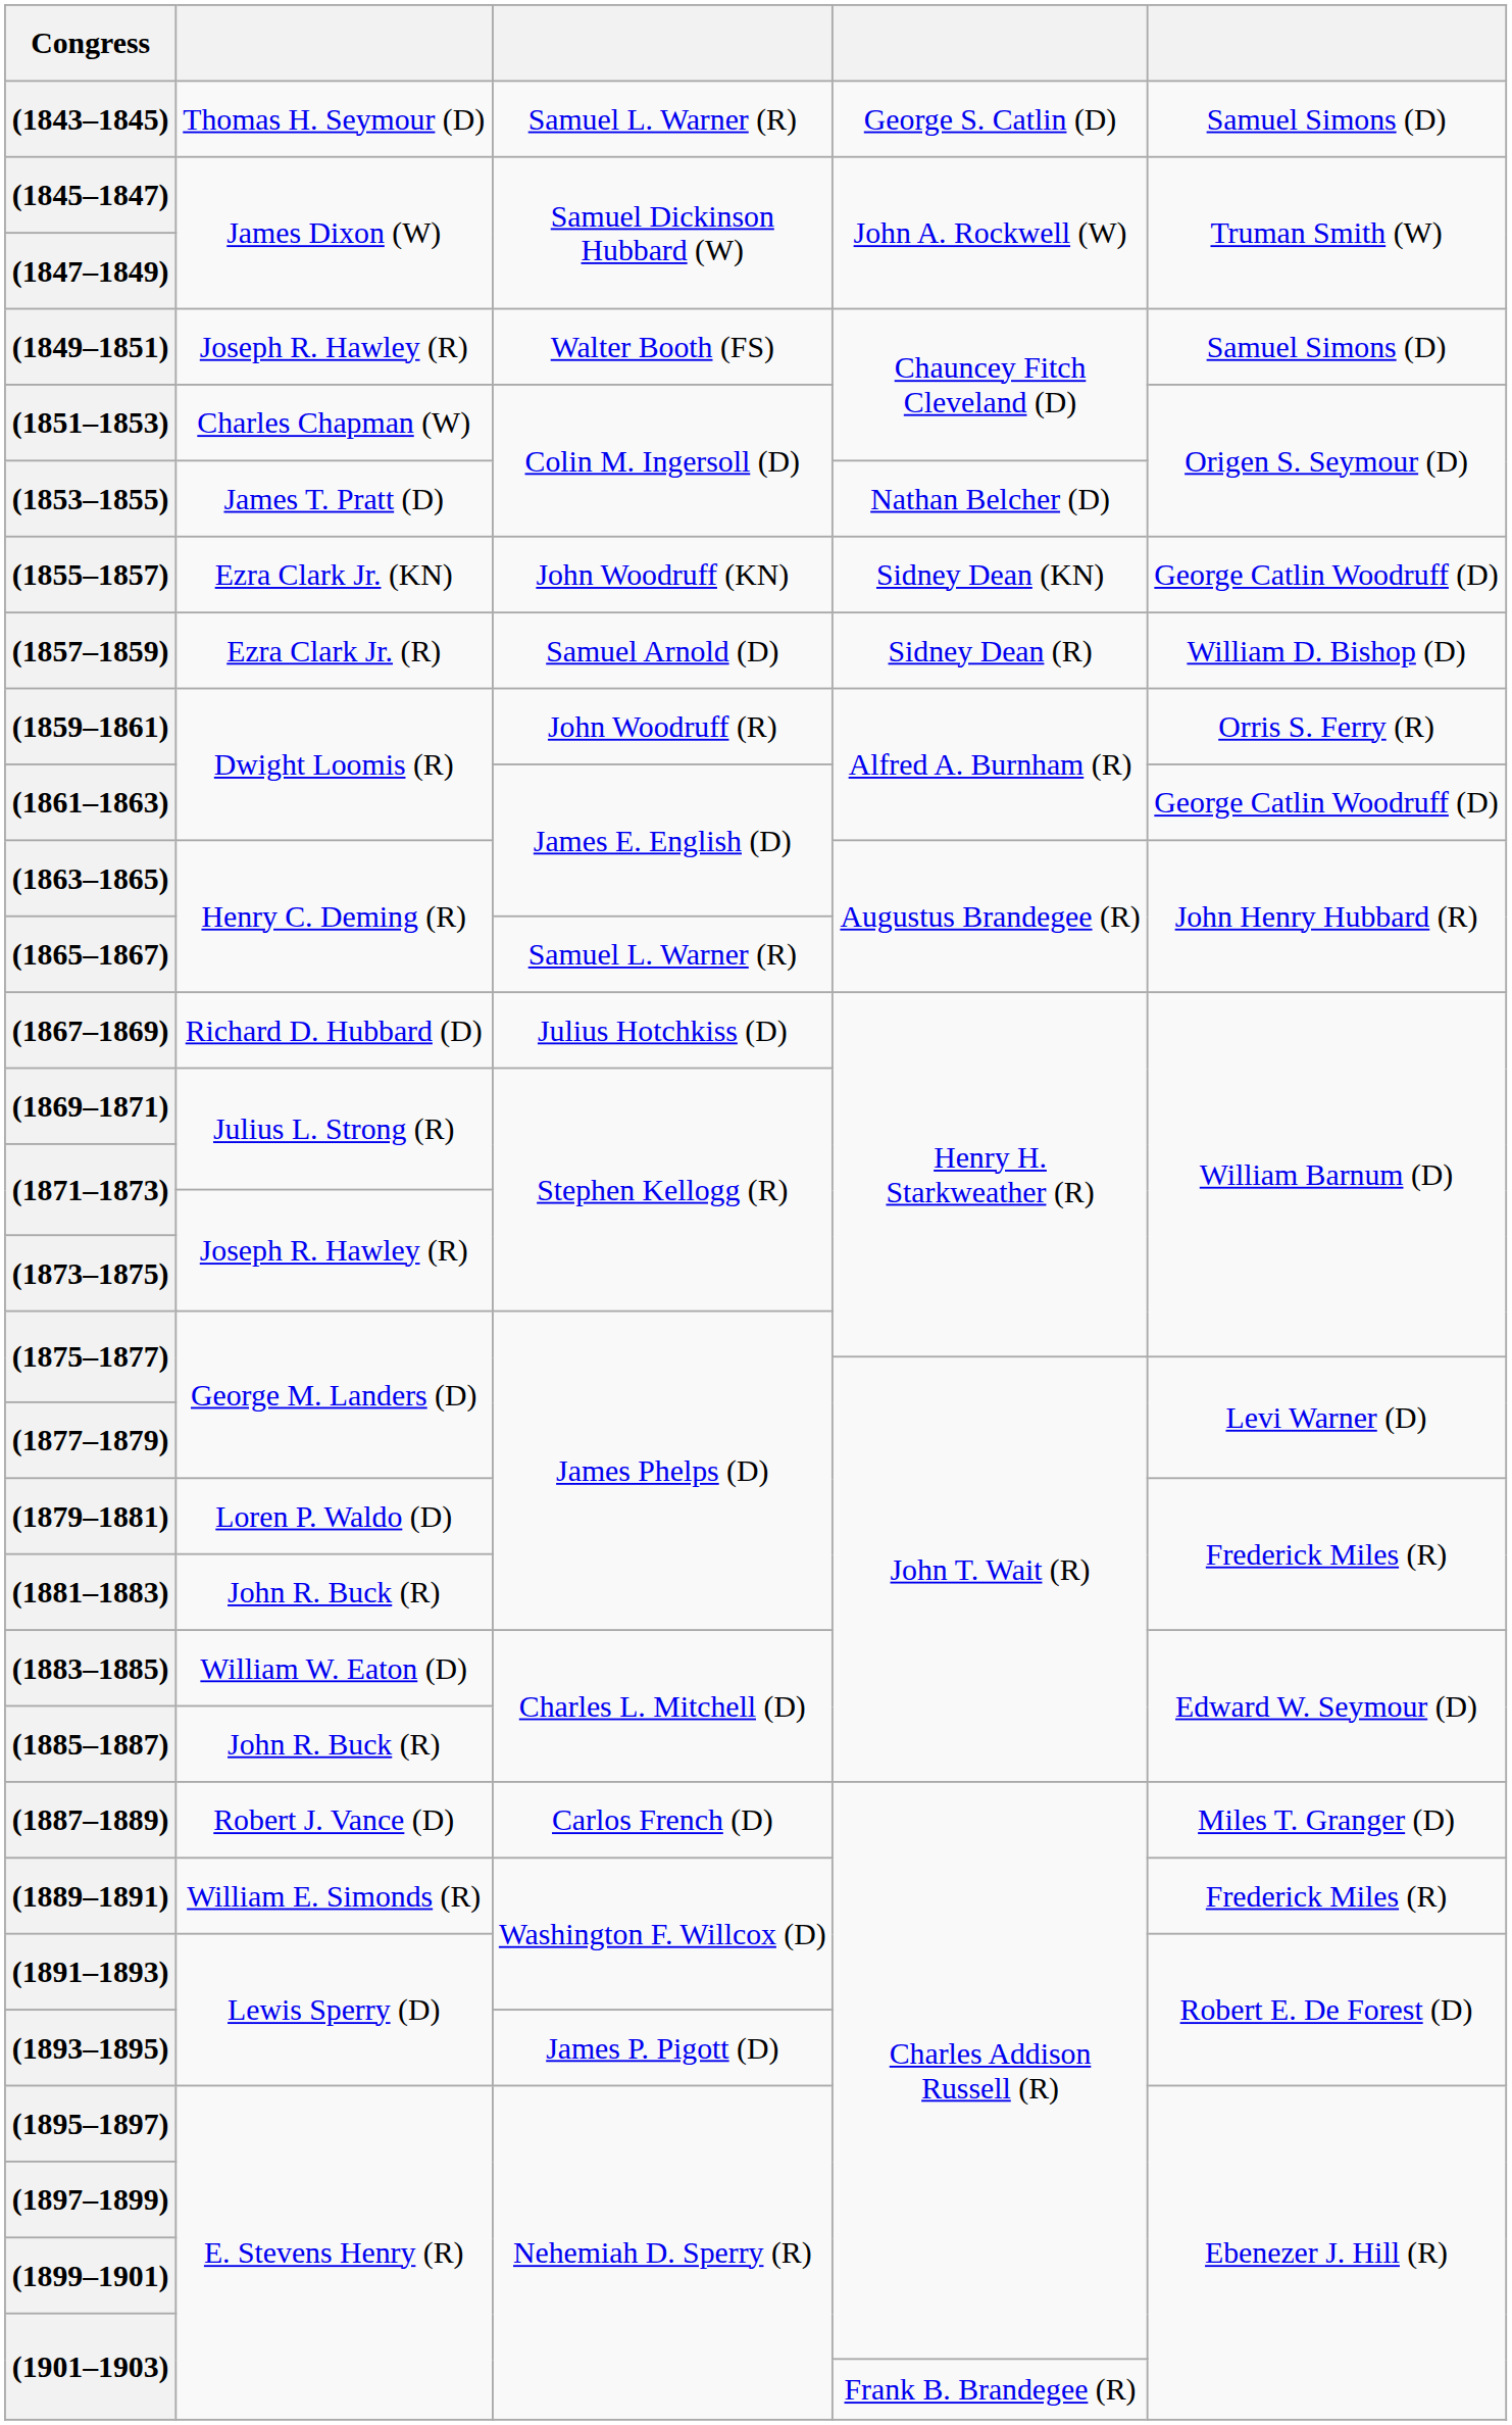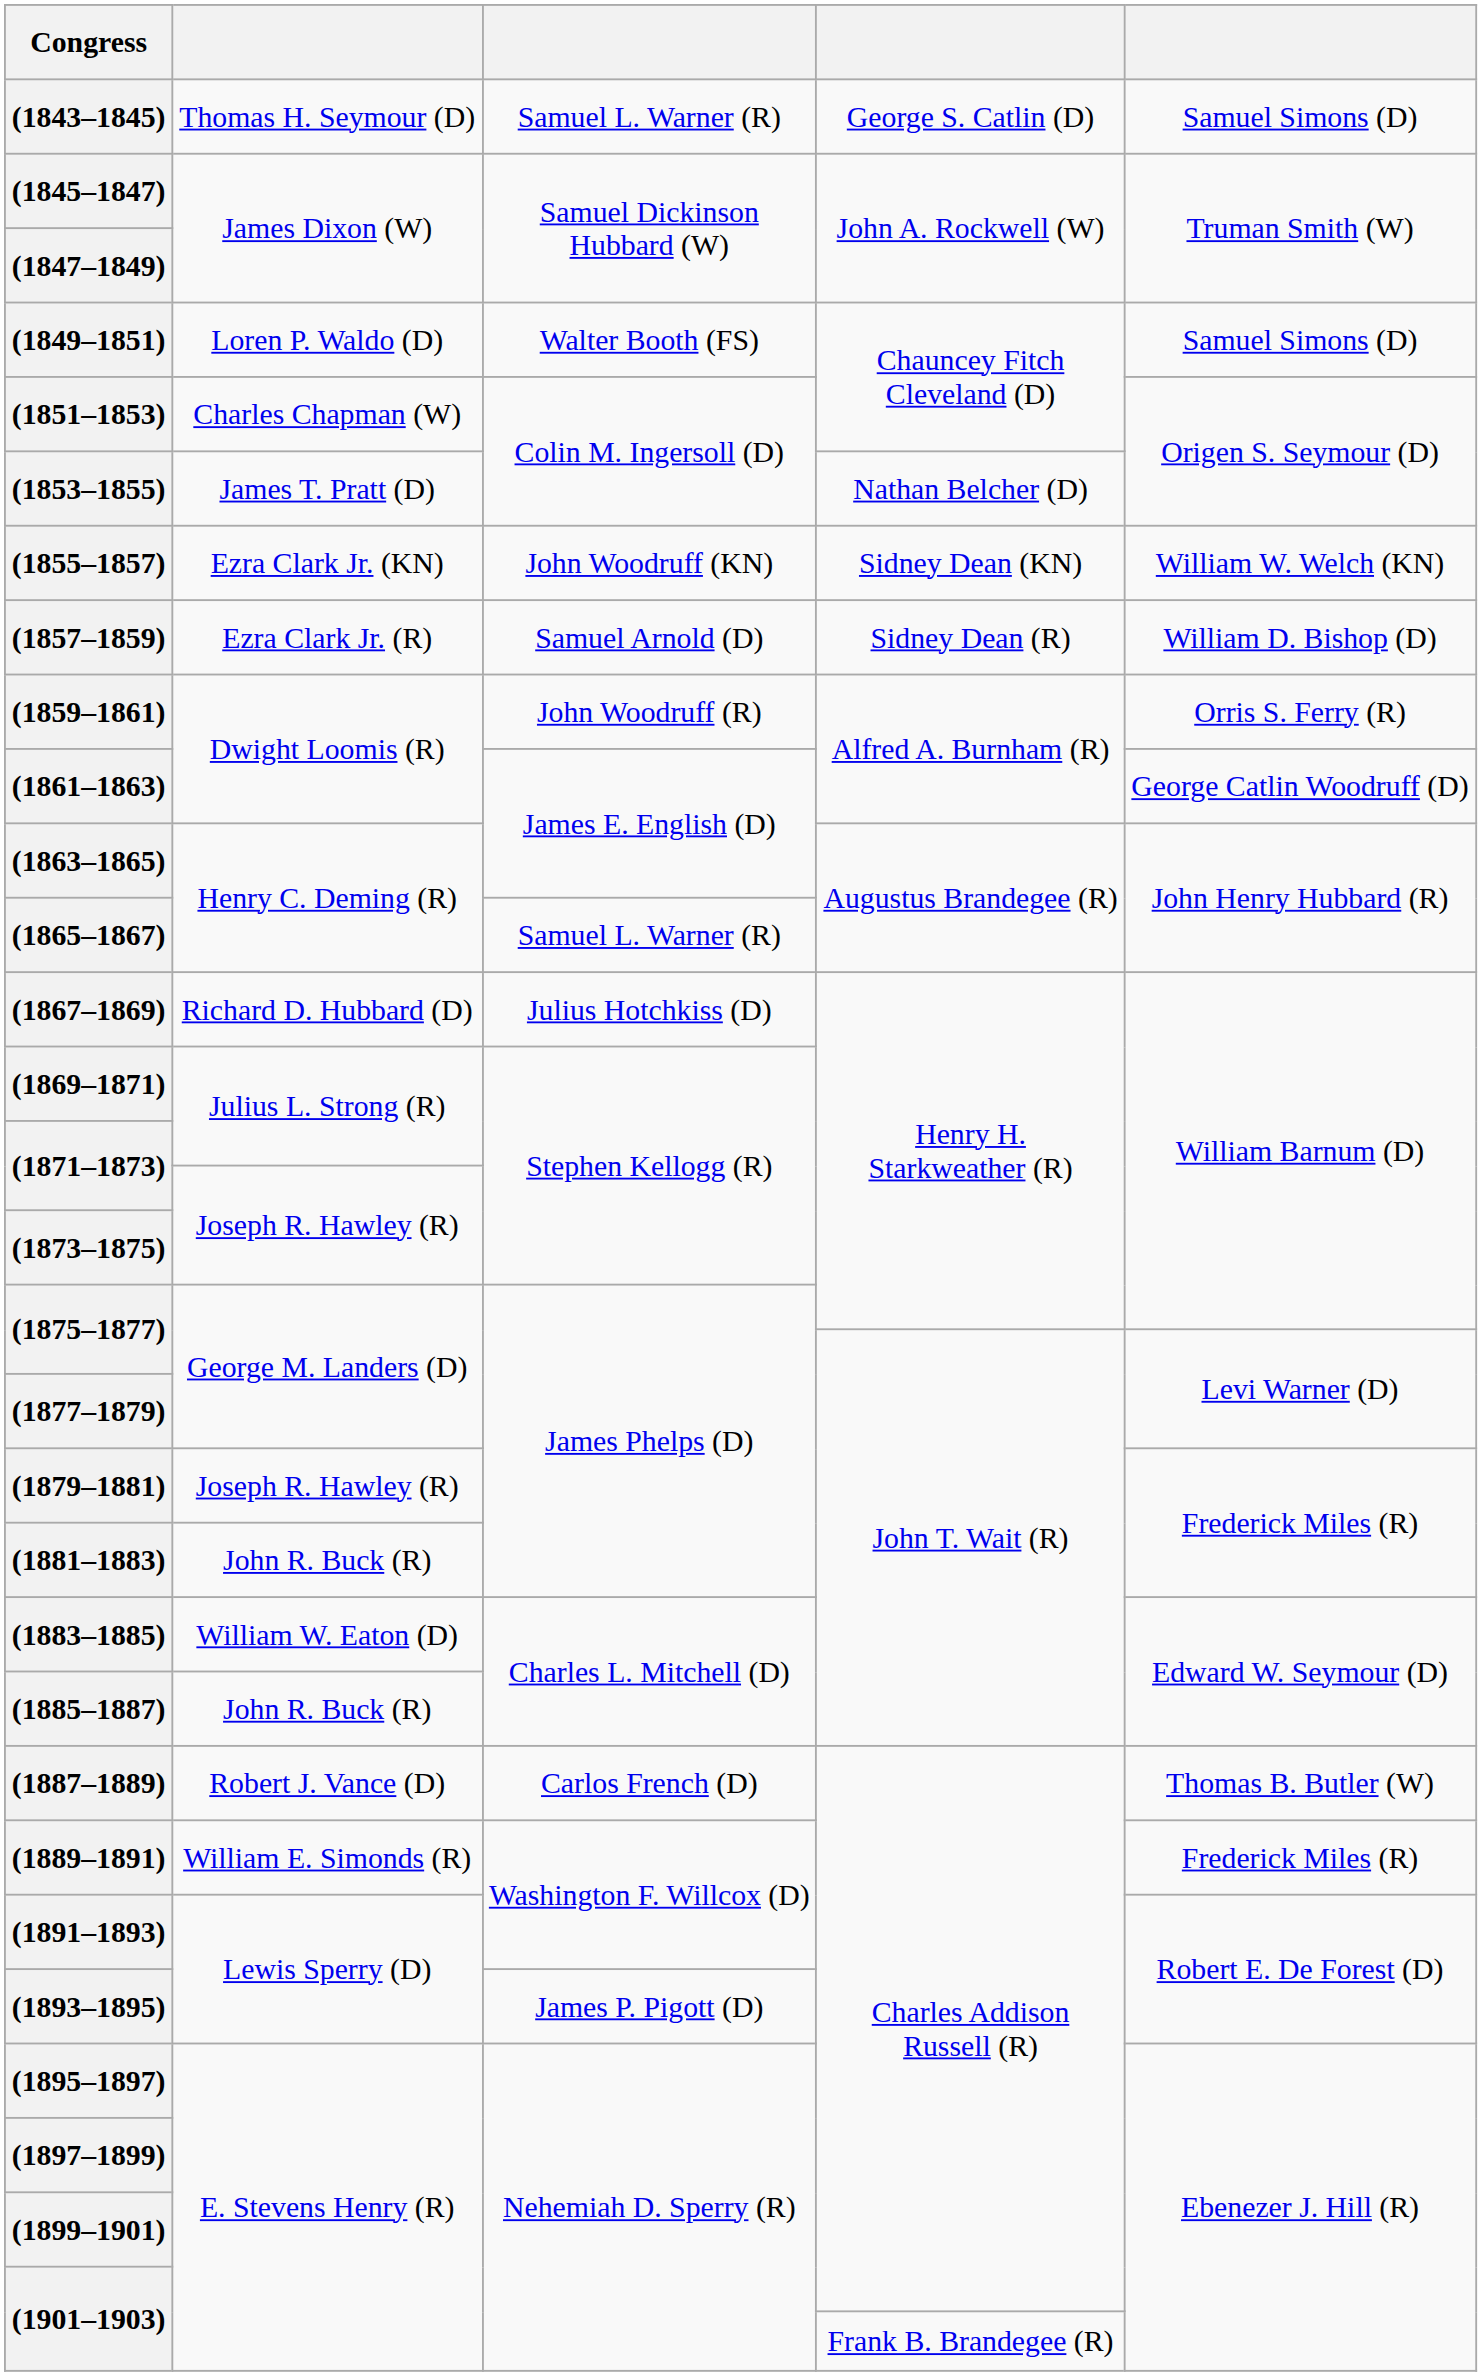(1849–1851) | column 2: Joseph R. Hawley (R) -> Loren P. Waldo (D)
(1855–1857) | column 5: George Catlin Woodruff (D) -> William W. Welch (KN)
(1879–1881) | column 2: Loren P. Waldo (D) -> Joseph R. Hawley (R)
(1887–1889) | column 5: Miles T. Granger (D) -> Thomas B. Butler (W)
